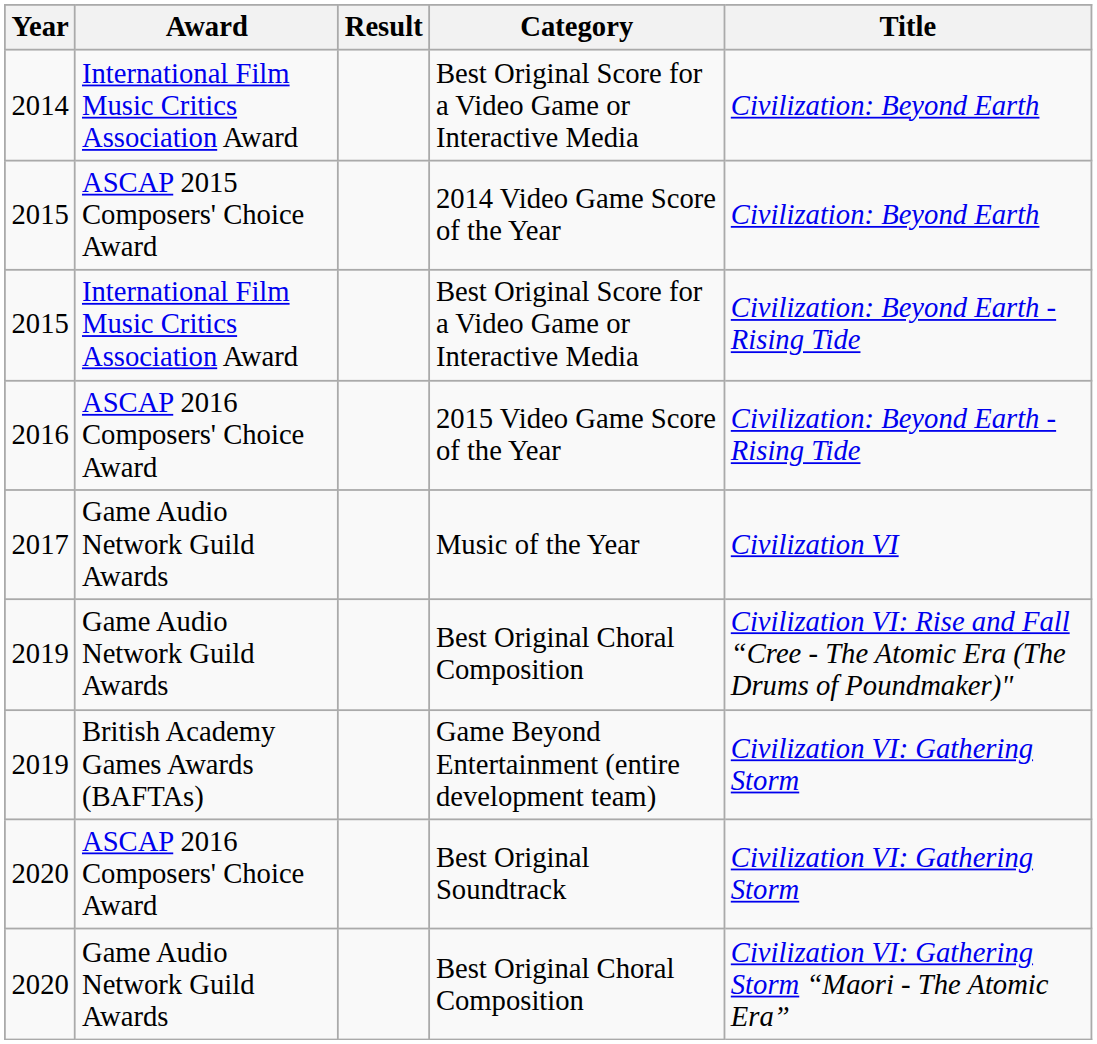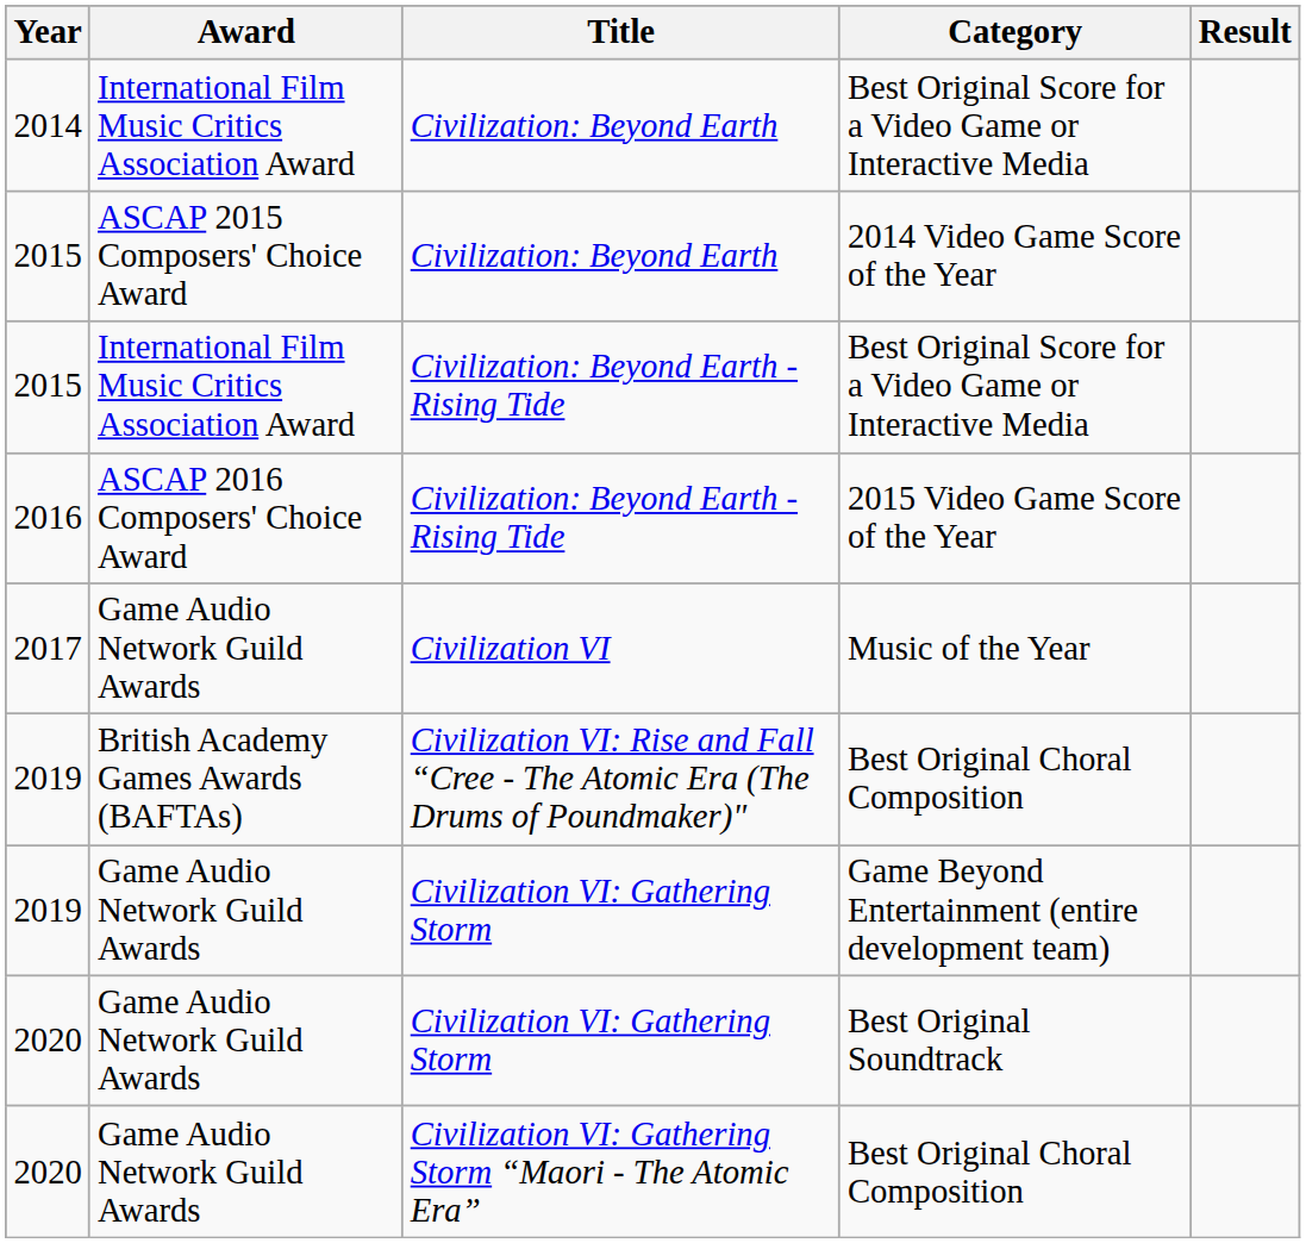columns swapped: Title <-> Result
2019 / Best Original Choral Composition | Award: Game Audio Network Guild Awards -> British Academy Games Awards (BAFTAs)
Game Beyond Entertainment (entire development team) | Award: British Academy Games Awards (BAFTAs) -> Game Audio Network Guild Awards
Best Original Soundtrack | Award: ASCAP 2016 Composers' Choice Award -> Game Audio Network Guild Awards
